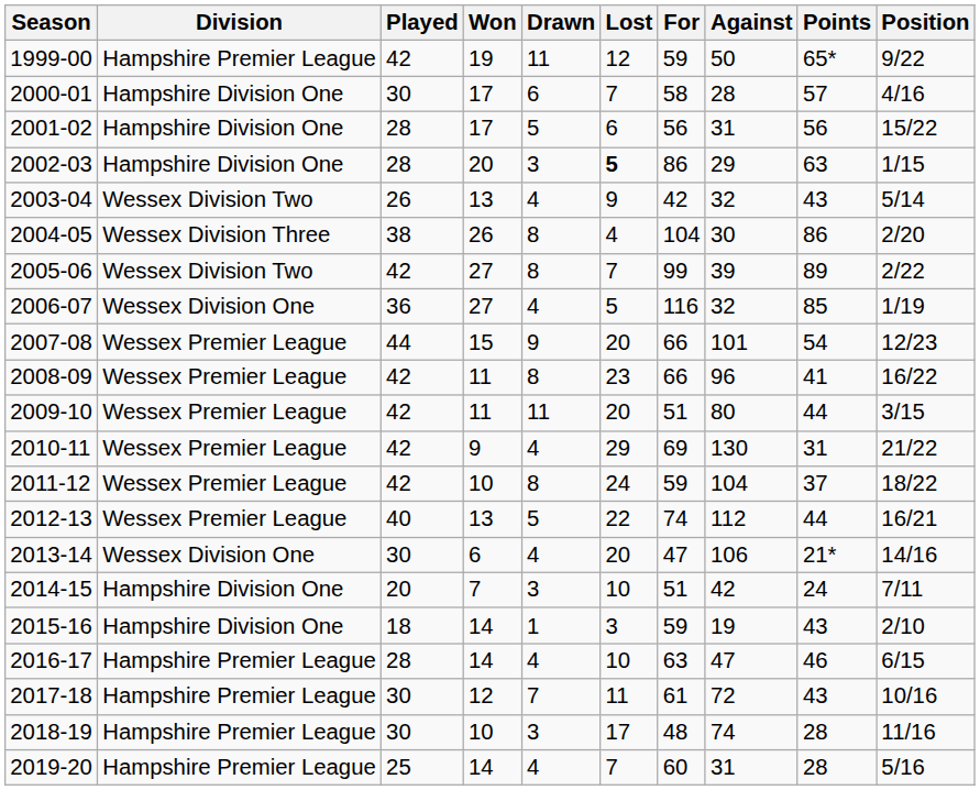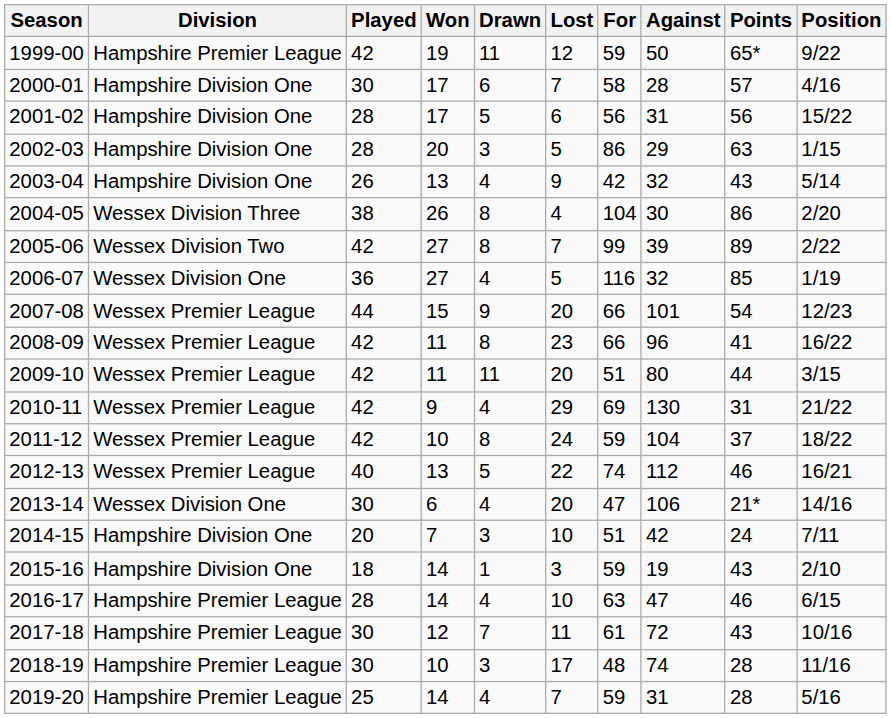2002-03 | Lost: bold -> normal
2003-04 | Division: Wessex Division Two -> Hampshire Division One
2012-13 | Points: 44 -> 46
2019-20 | For: 60 -> 59
